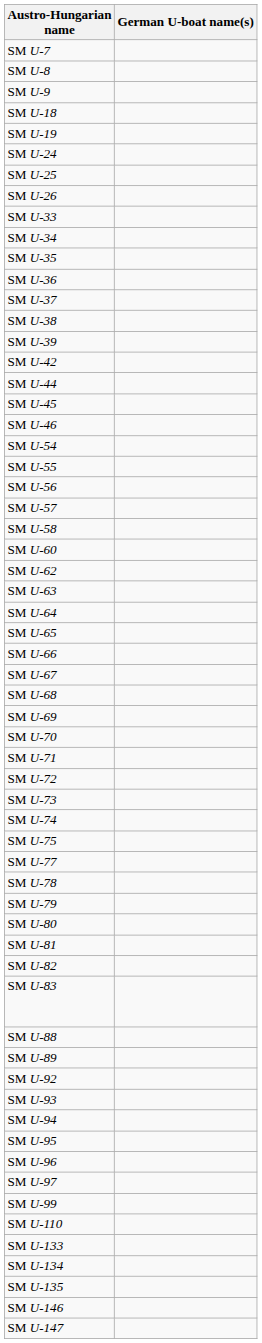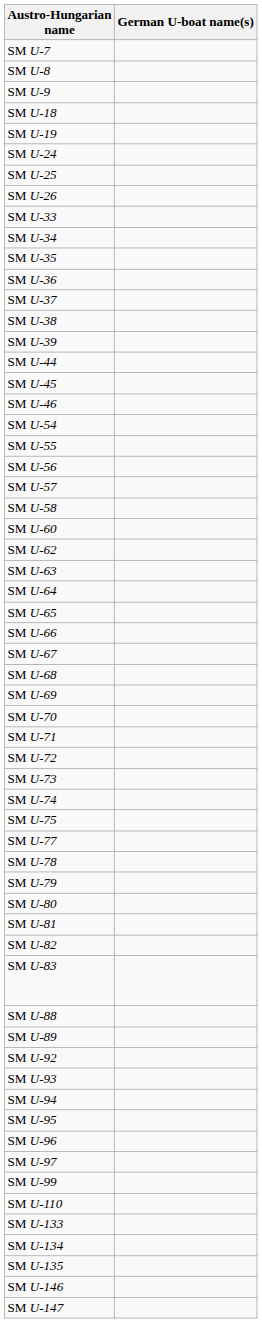- row: SM U-42
